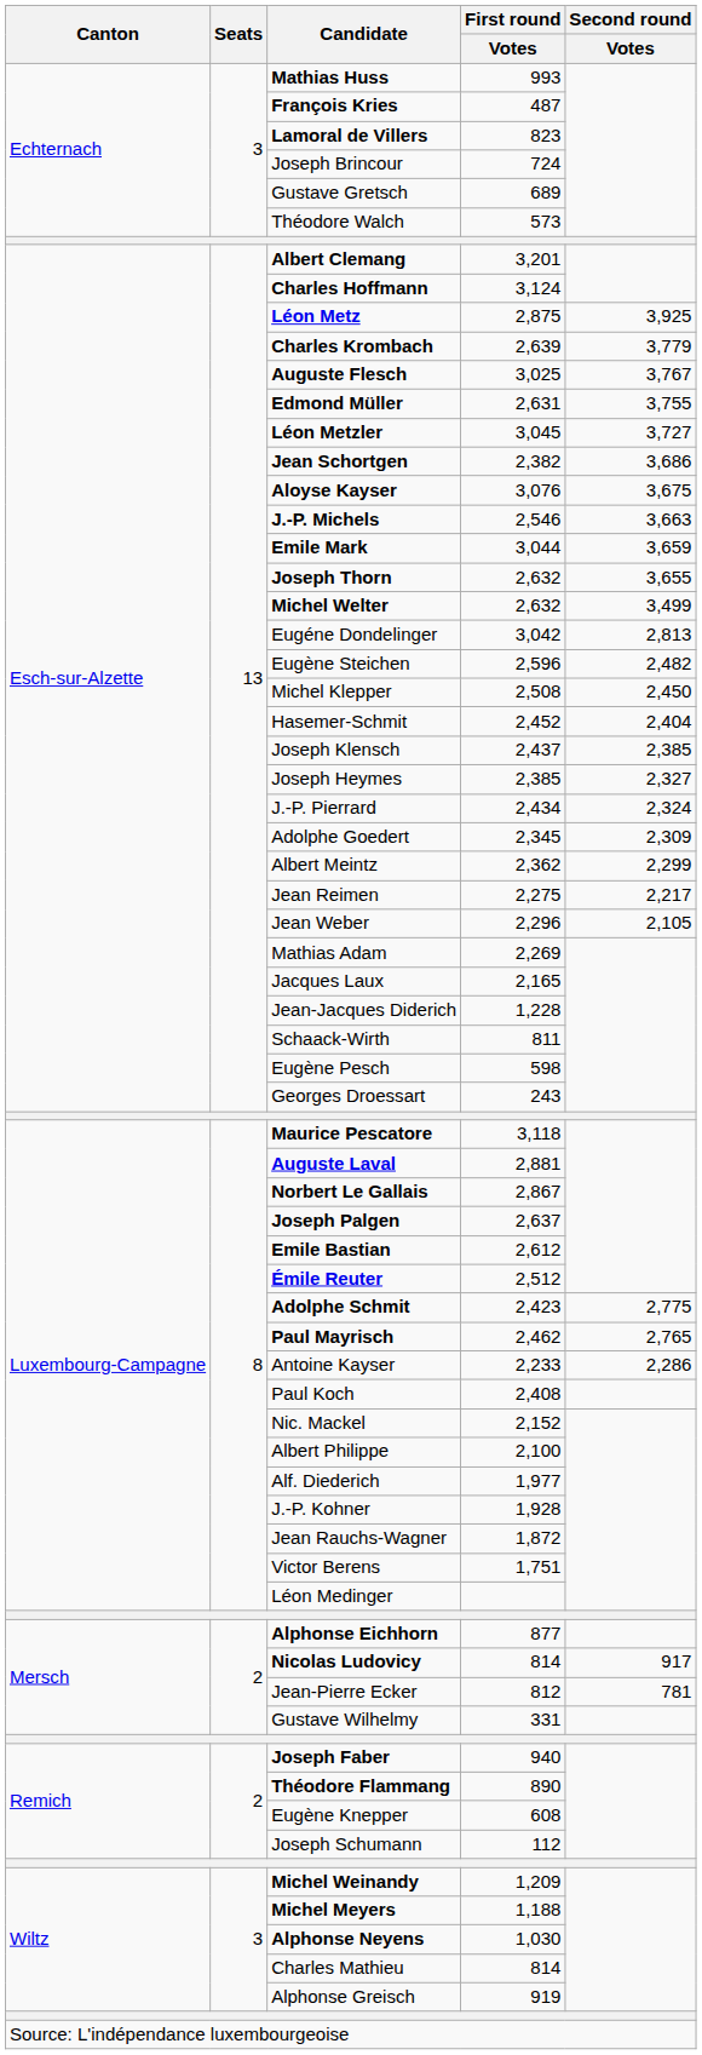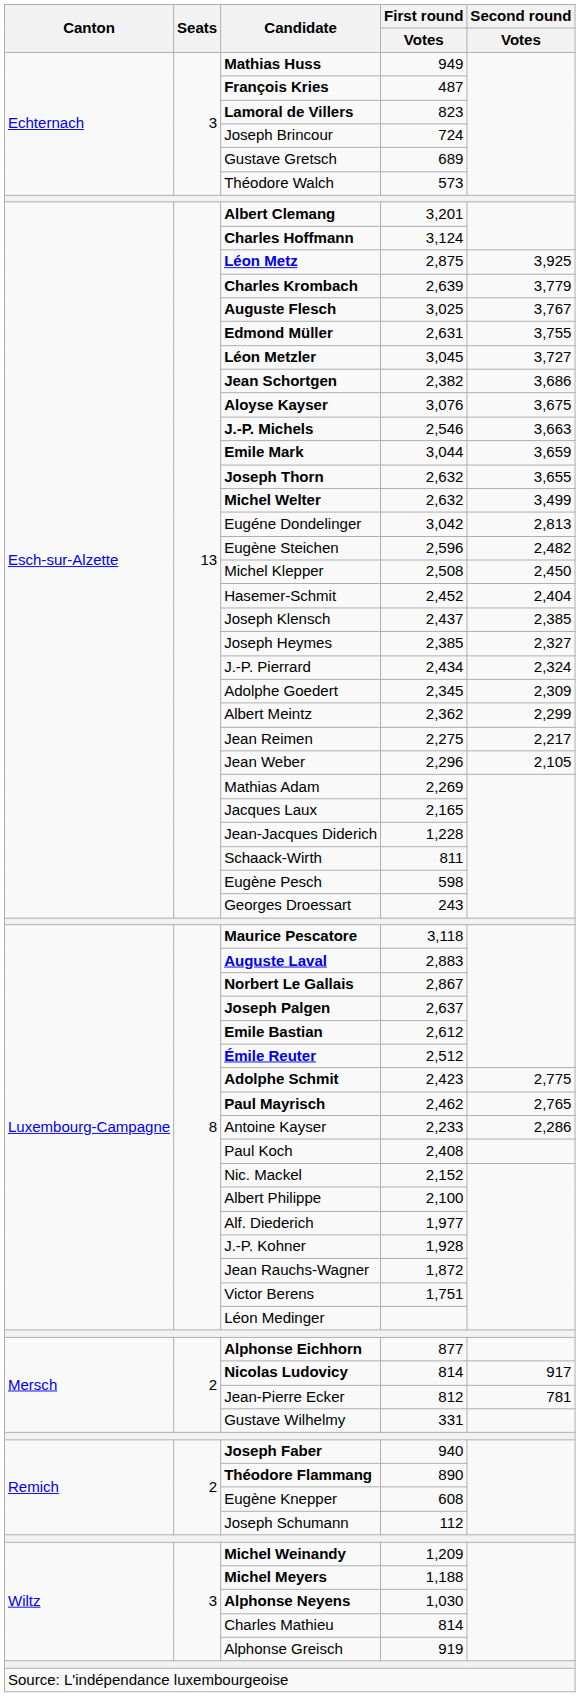Mathias Huss | First round / Votes: 993 -> 949
Auguste Laval | First round / Votes: 2,881 -> 2,883
